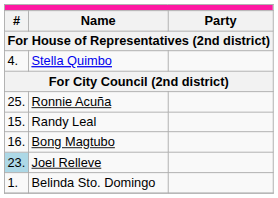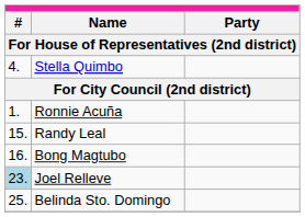Ronnie Acuña | column 1: 25. -> 1.
Belinda Sto. Domingo | column 1: 1. -> 25.
